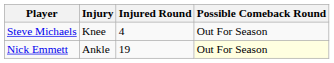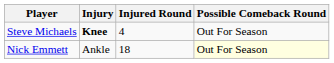Steve Michaels | Injury: normal -> bold
Nick Emmett | Injured Round: 19 -> 18
